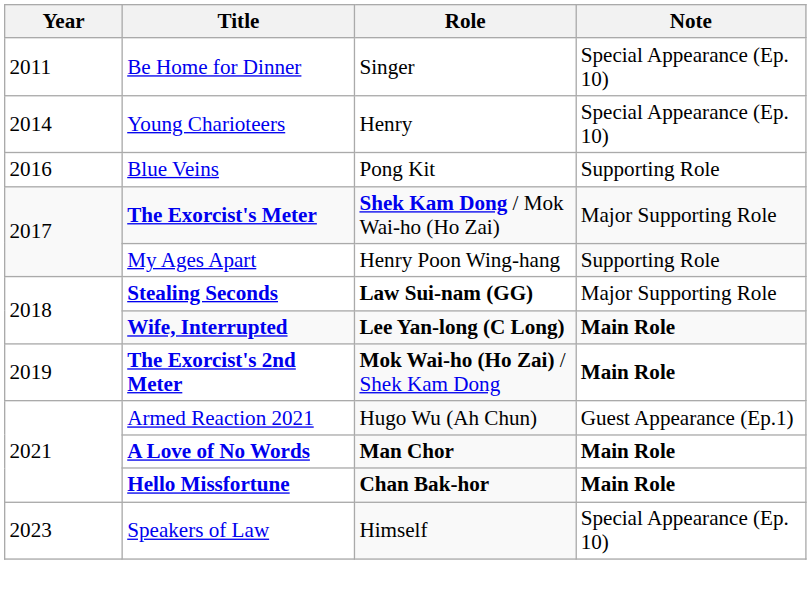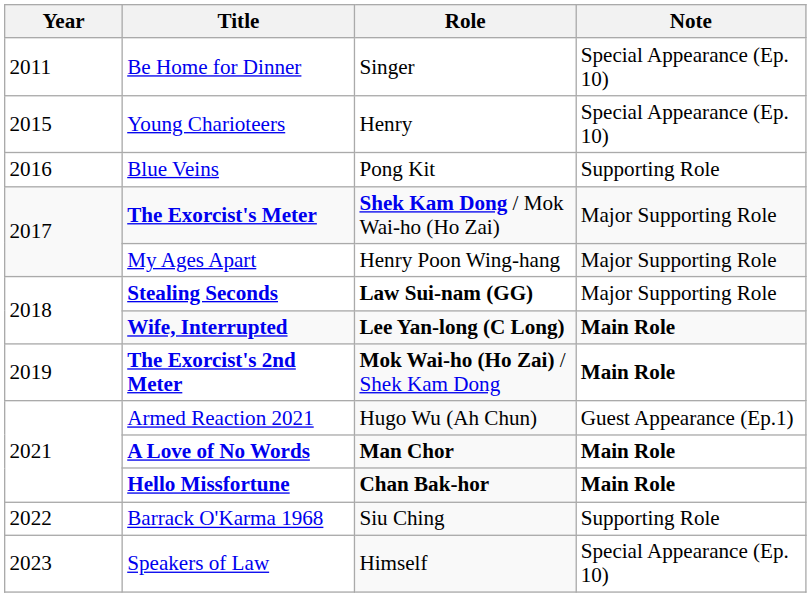Young Charioteers | Year: 2014 -> 2015
My Ages Apart | Note: Supporting Role -> Major Supporting Role
+ row: 2022 | Barrack O'Karma 1968 | Siu Ching | Supporting Role
